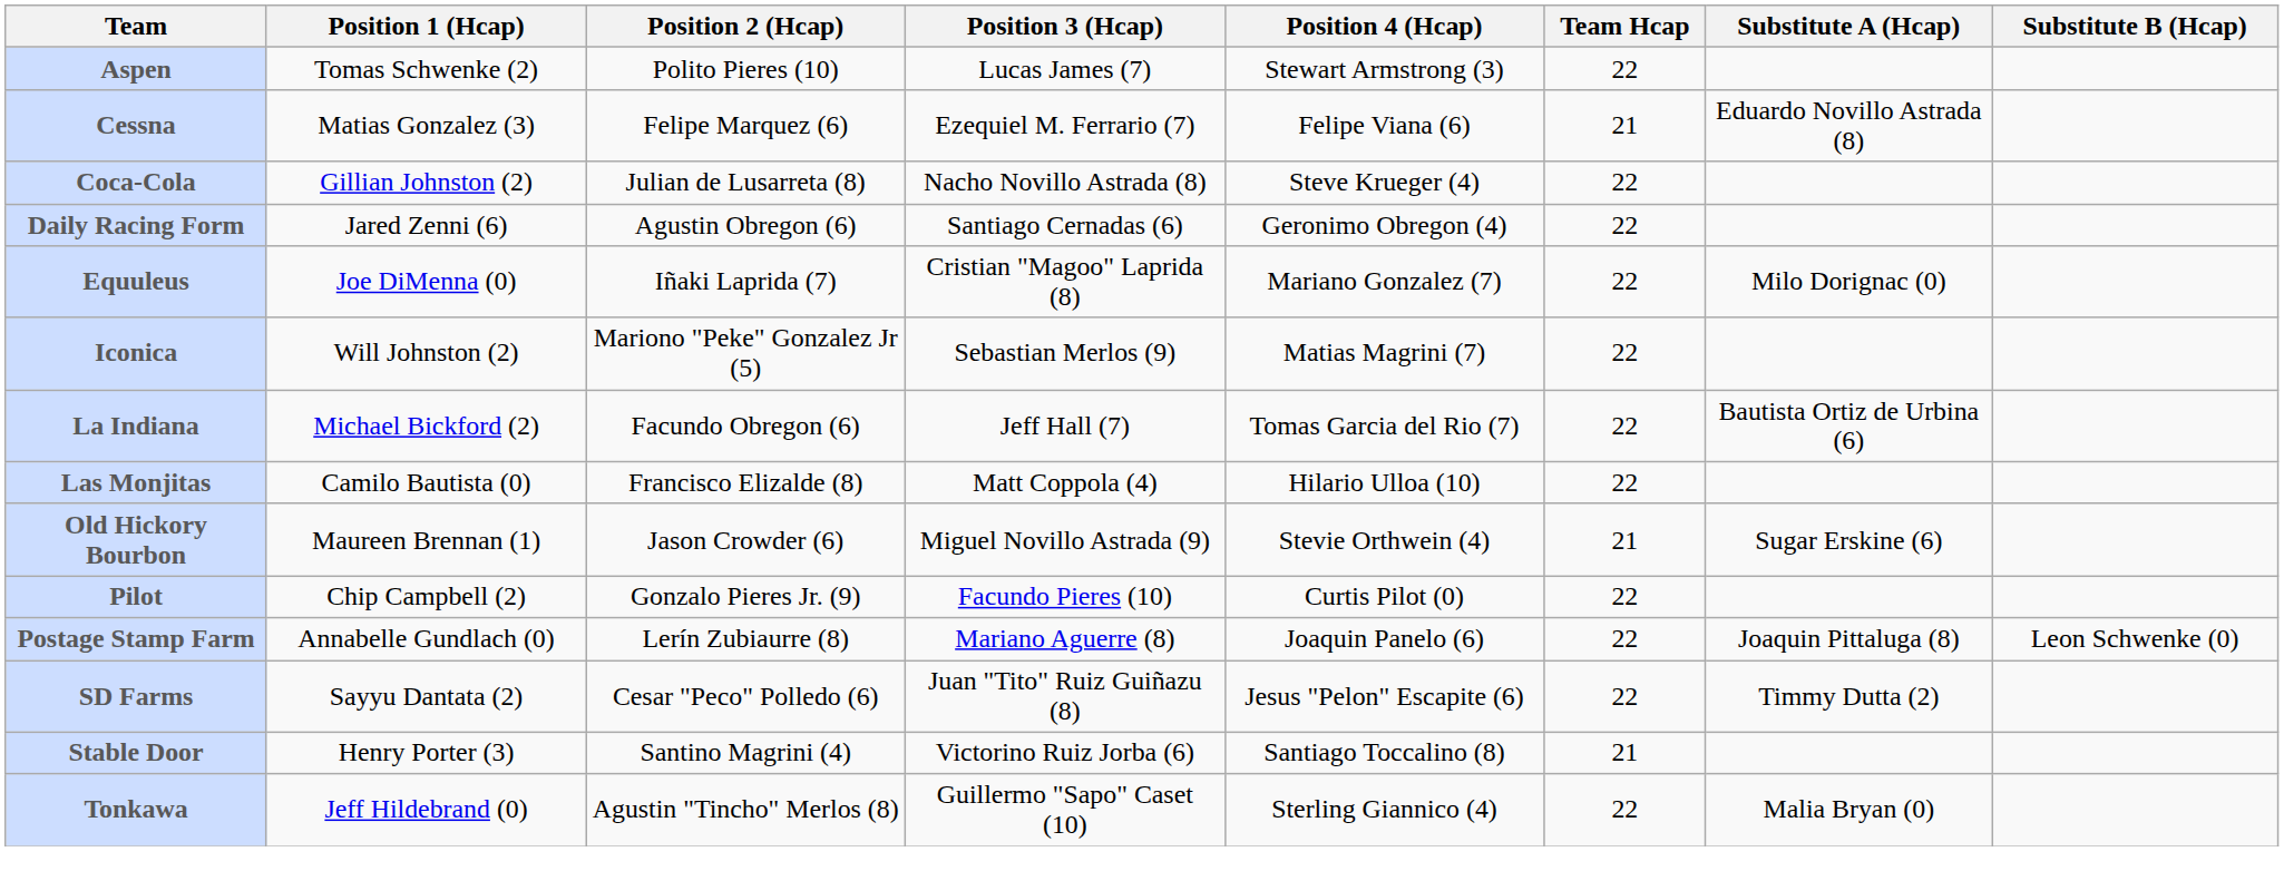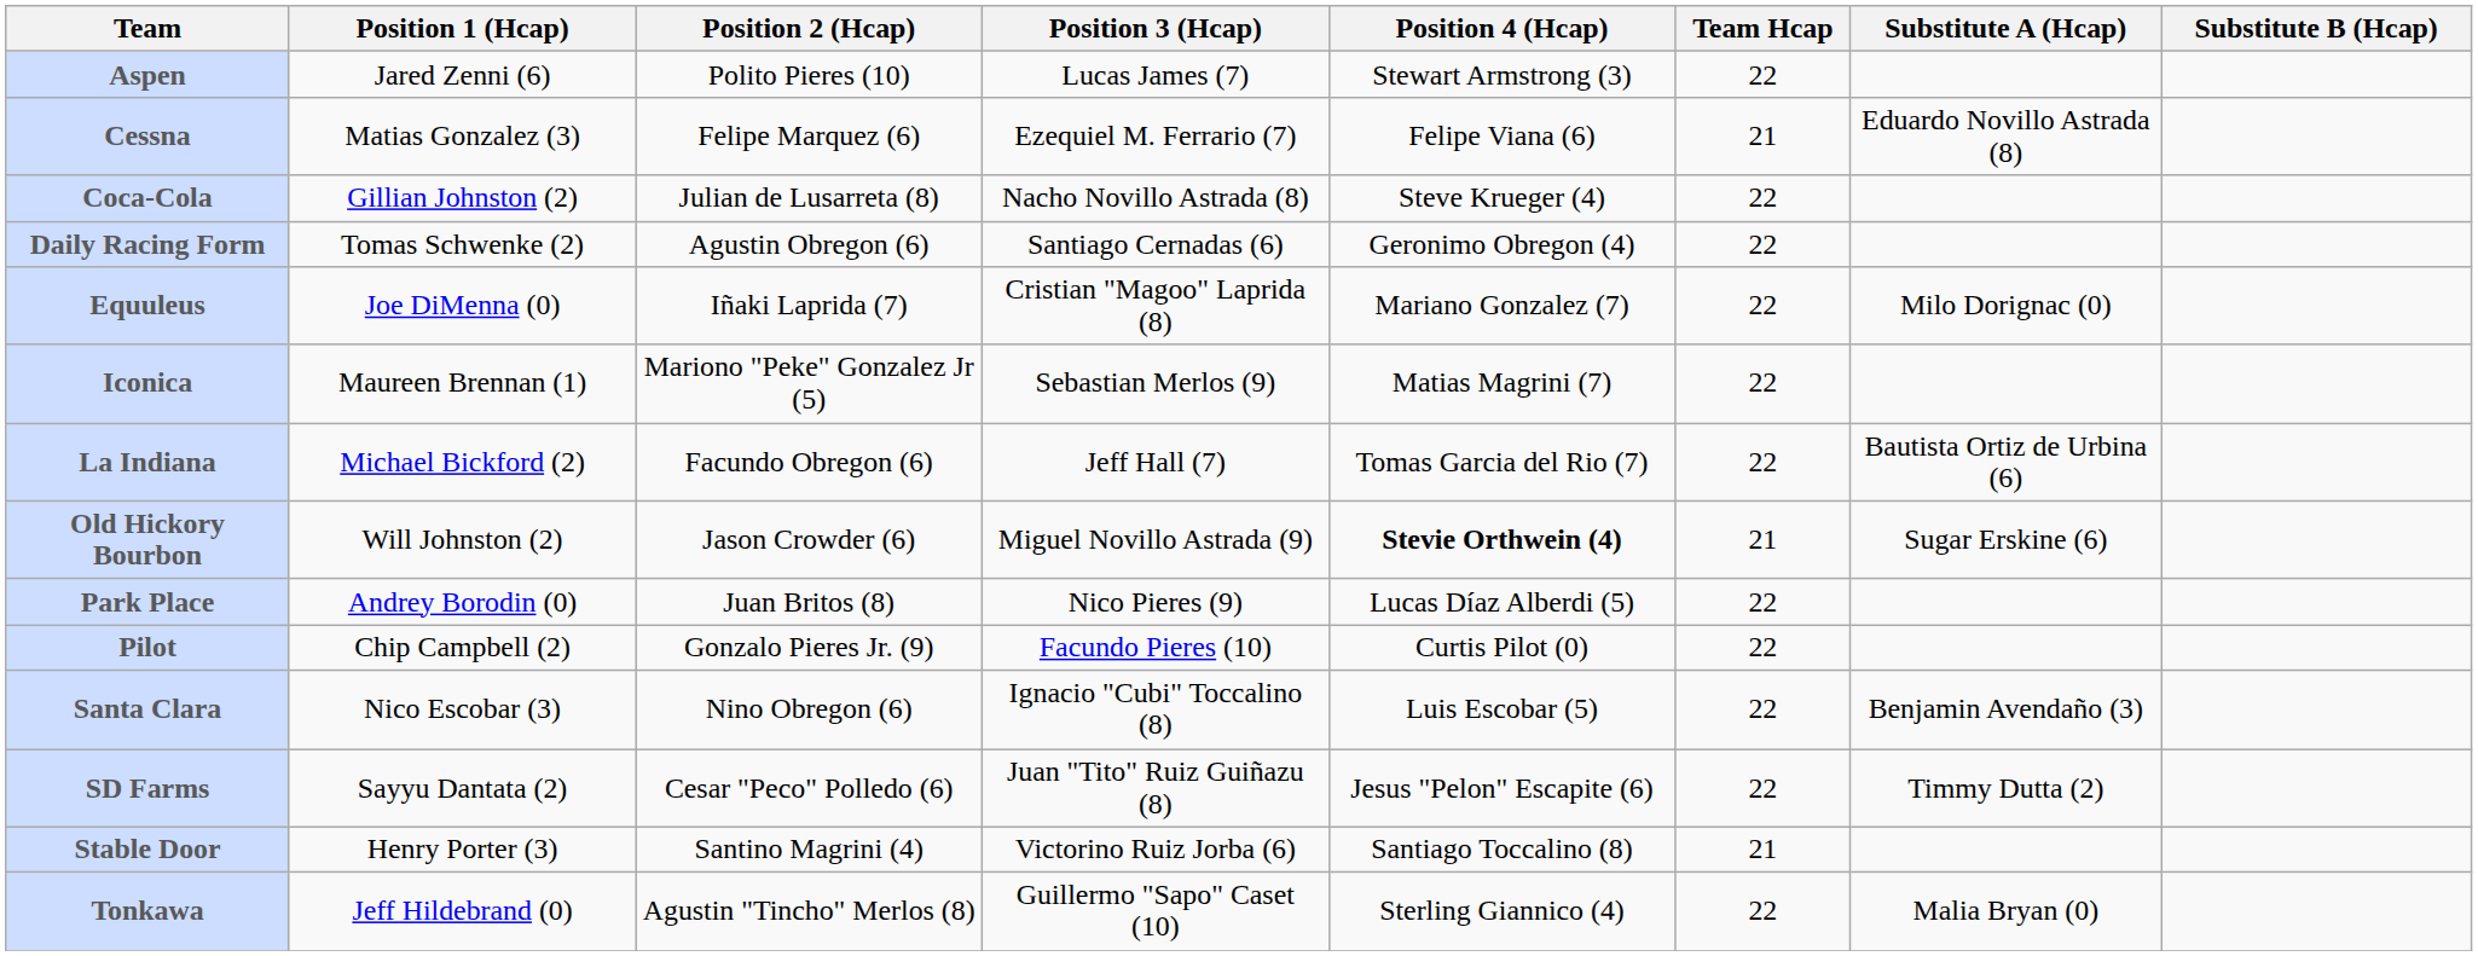Aspen | Position 1 (Hcap): Tomas Schwenke (2) -> Jared Zenni (6)
Daily Racing Form | Position 1 (Hcap): Jared Zenni (6) -> Tomas Schwenke (2)
Iconica | Position 1 (Hcap): Will Johnston (2) -> Maureen Brennan (1)
- row: Las Monjitas | Camilo Bautista (0) | Francisco Elizalde (8) | Matt Coppola (4) | Hilario Ulloa (10) | 22
Old Hickory Bourbon | Position 1 (Hcap): Maureen Brennan (1) -> Will Johnston (2)
Old Hickory Bourbon | Position 4 (Hcap): normal -> bold
+ row: Park Place | Andrey Borodin (0) | Juan Britos (8) | Nico Pieres (9) | Lucas Díaz Alberdi (5) | 22
- row: Postage Stamp Farm | Annabelle Gundlach (0) | Lerín Zubiaurre (8) | Mariano Aguerre (8) | Joaquin Panelo (6) | 22 | Joaquin Pittaluga (8) | Leon Schwenke (0)
+ row: Santa Clara | Nico Escobar (3) | Nino Obregon (6) | Ignacio "Cubi" Toccalino (8) | Luis Escobar (5) | 22 | Benjamin Avendaño (3)
